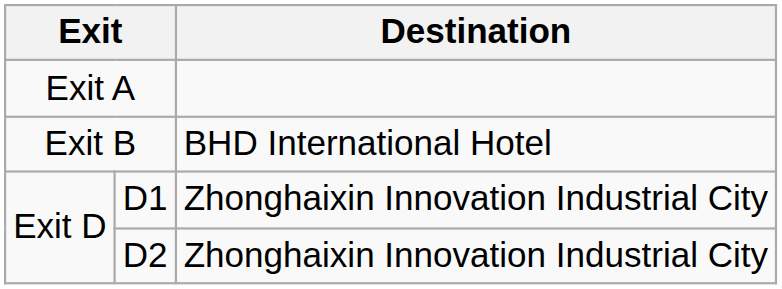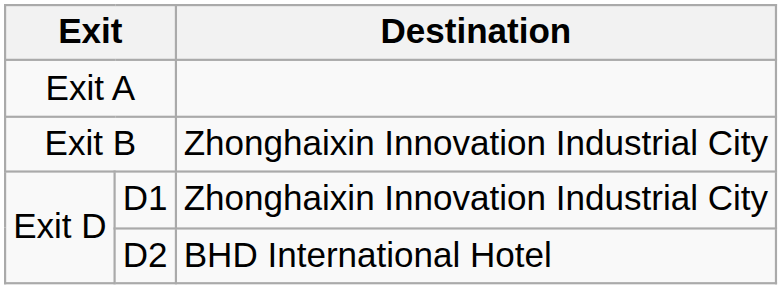Exit B | Destination: BHD International Hotel -> Zhonghaixin Innovation Industrial City
D2 | Destination: Zhonghaixin Innovation Industrial City -> BHD International Hotel
